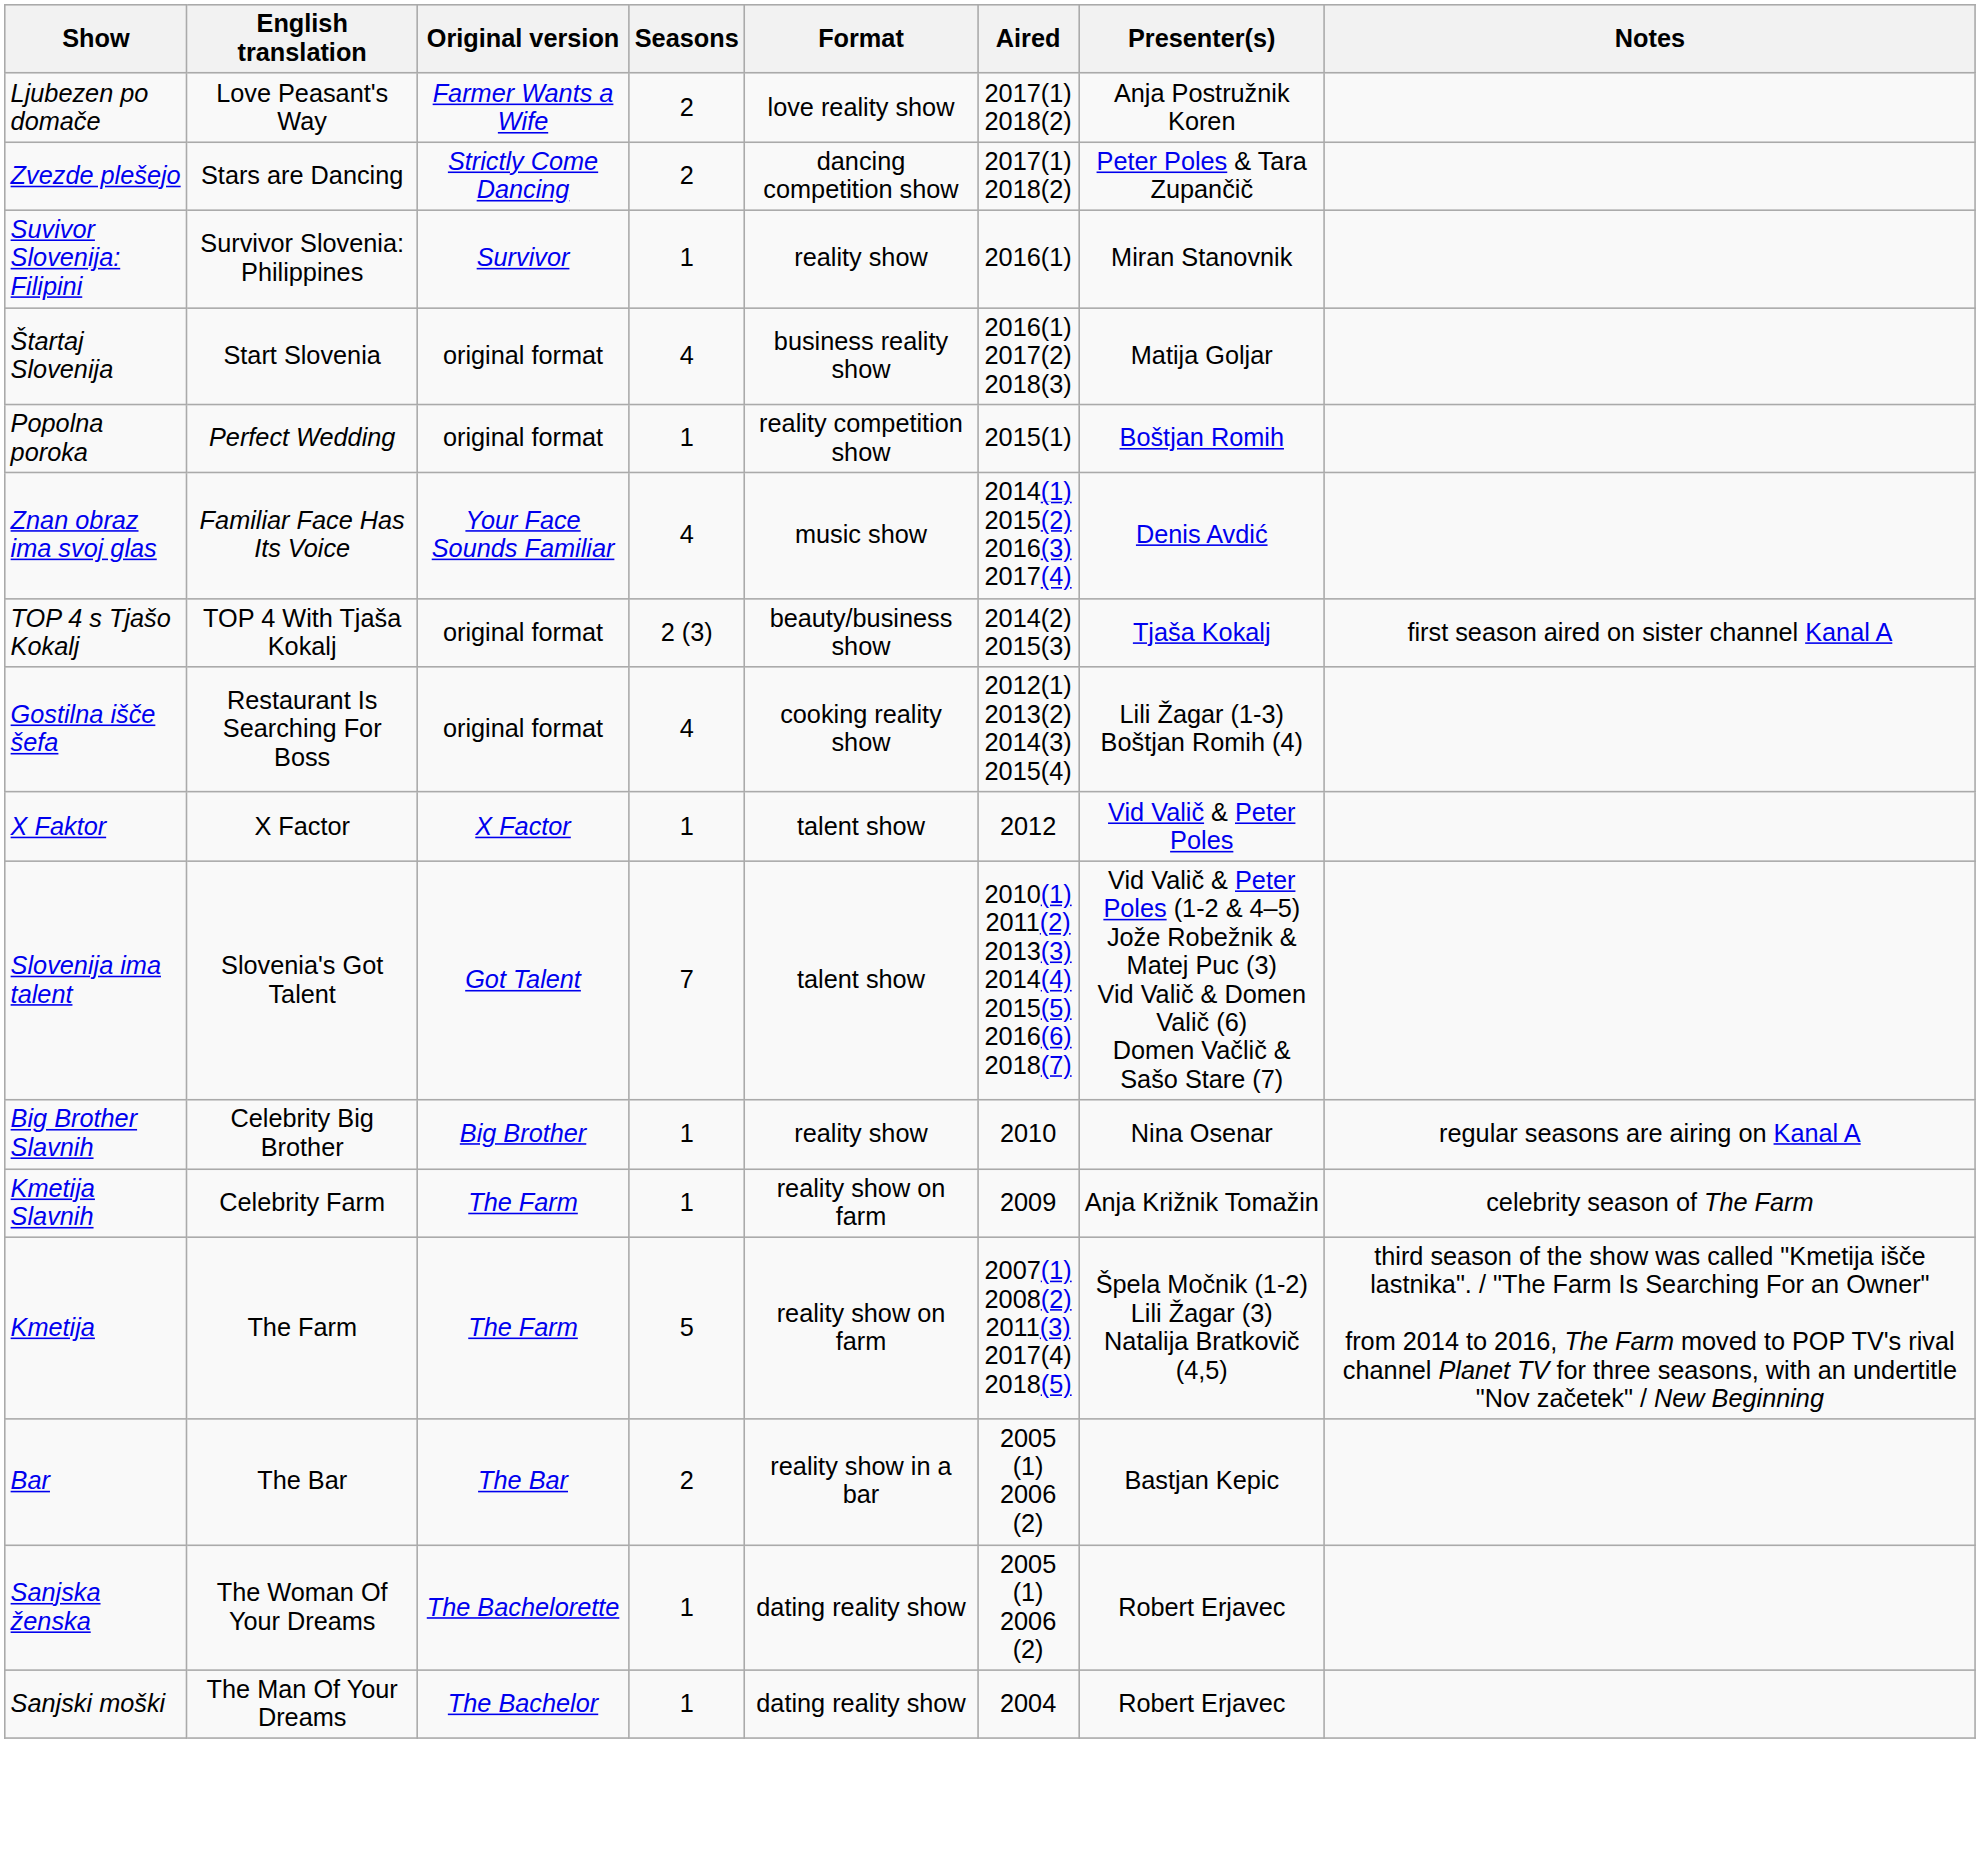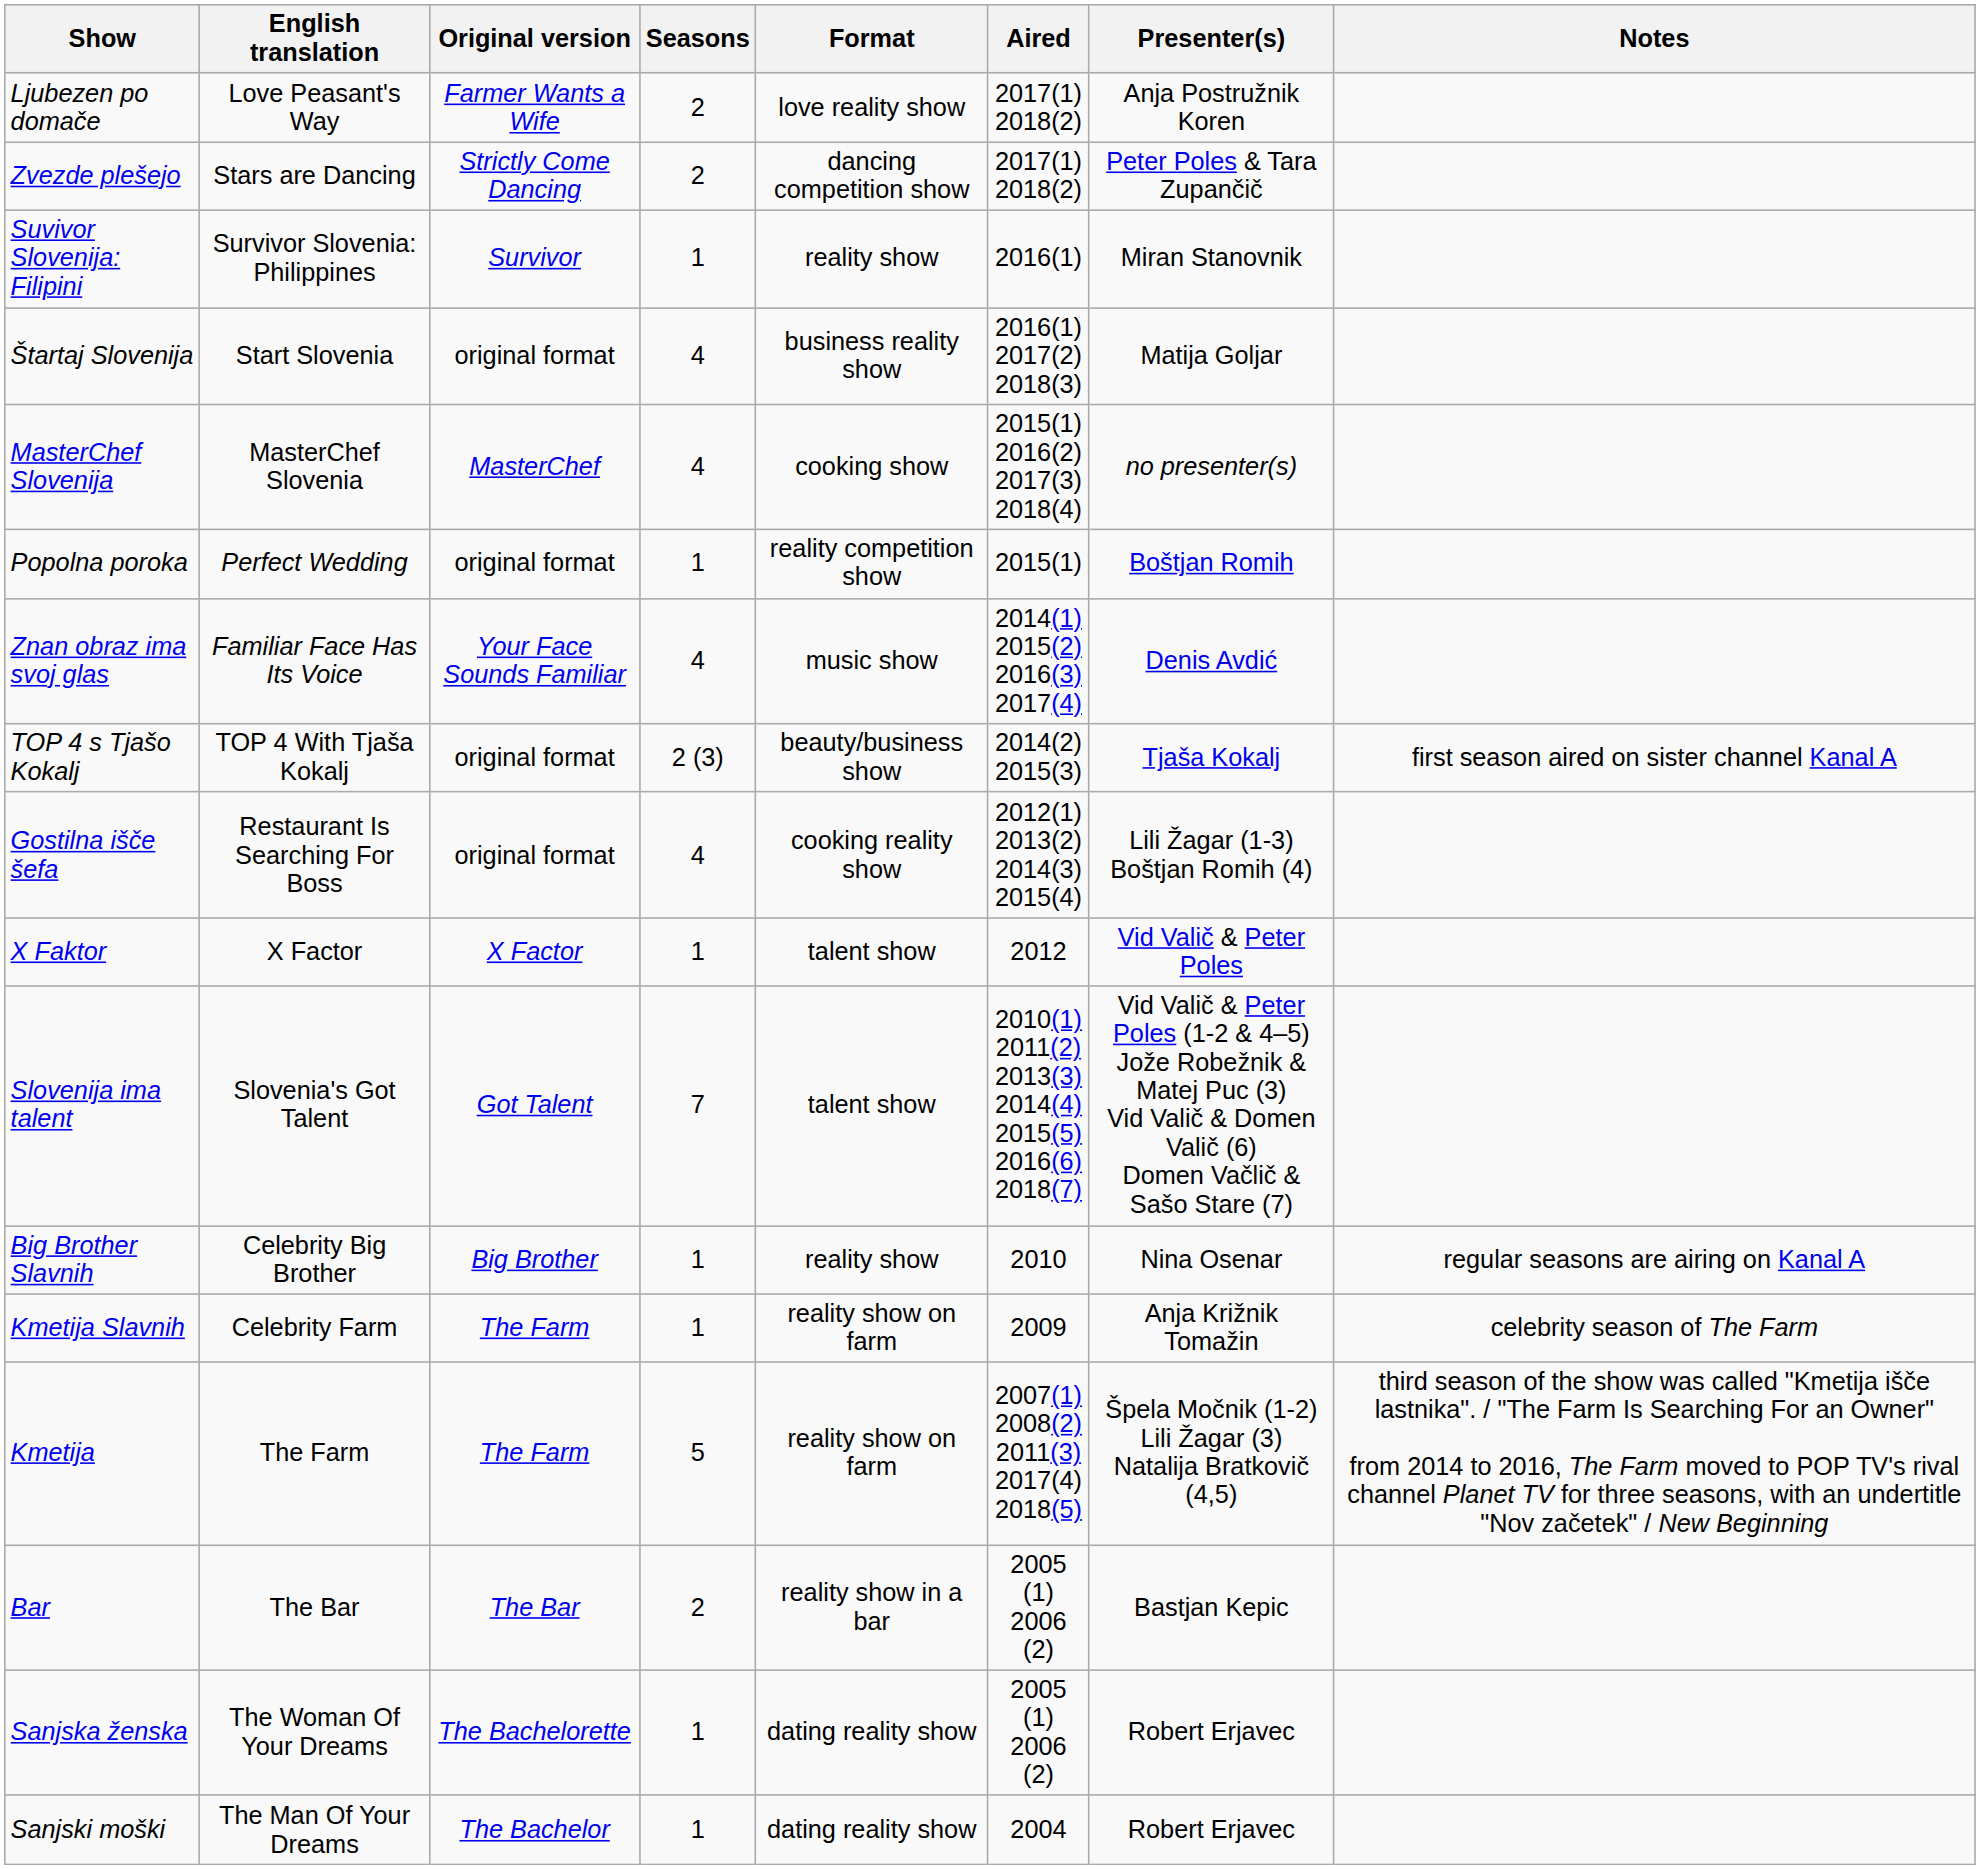+ row: MasterChef Slovenija | MasterChef Slovenia | MasterChef | 4 | cooking show | 2015(1) 2016(2) 2017(3) 2018(4) | no presenter(s)
